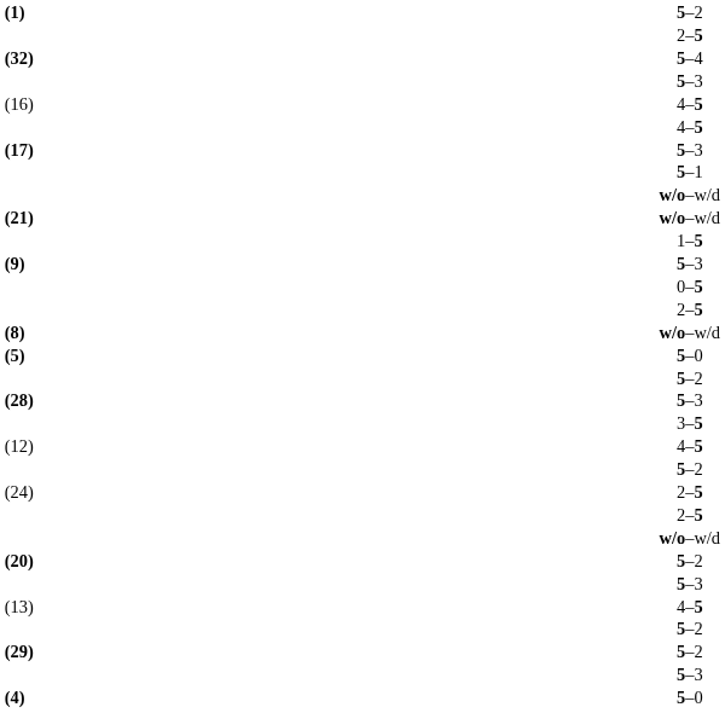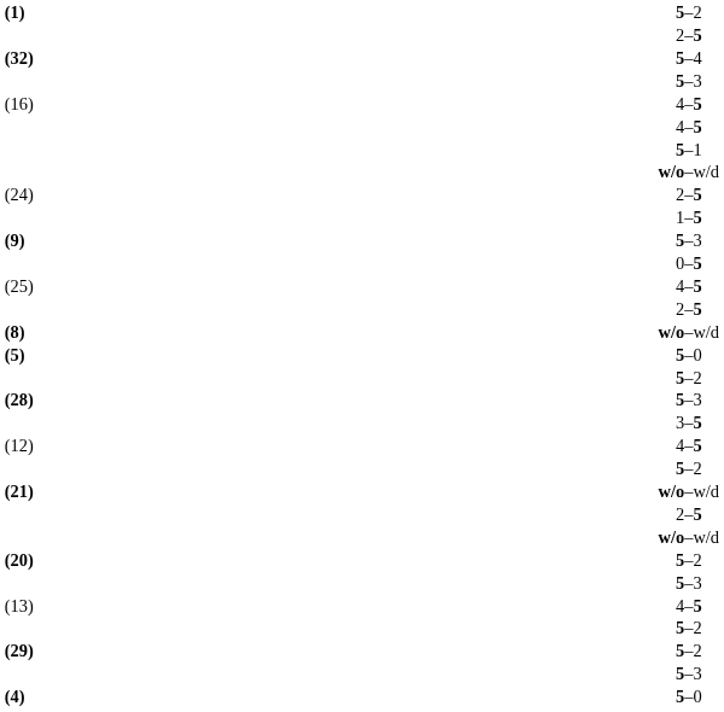- row: (17) | 5–3
rows swapped: (24) <-> (21)
+ row: (25) | 4–5
